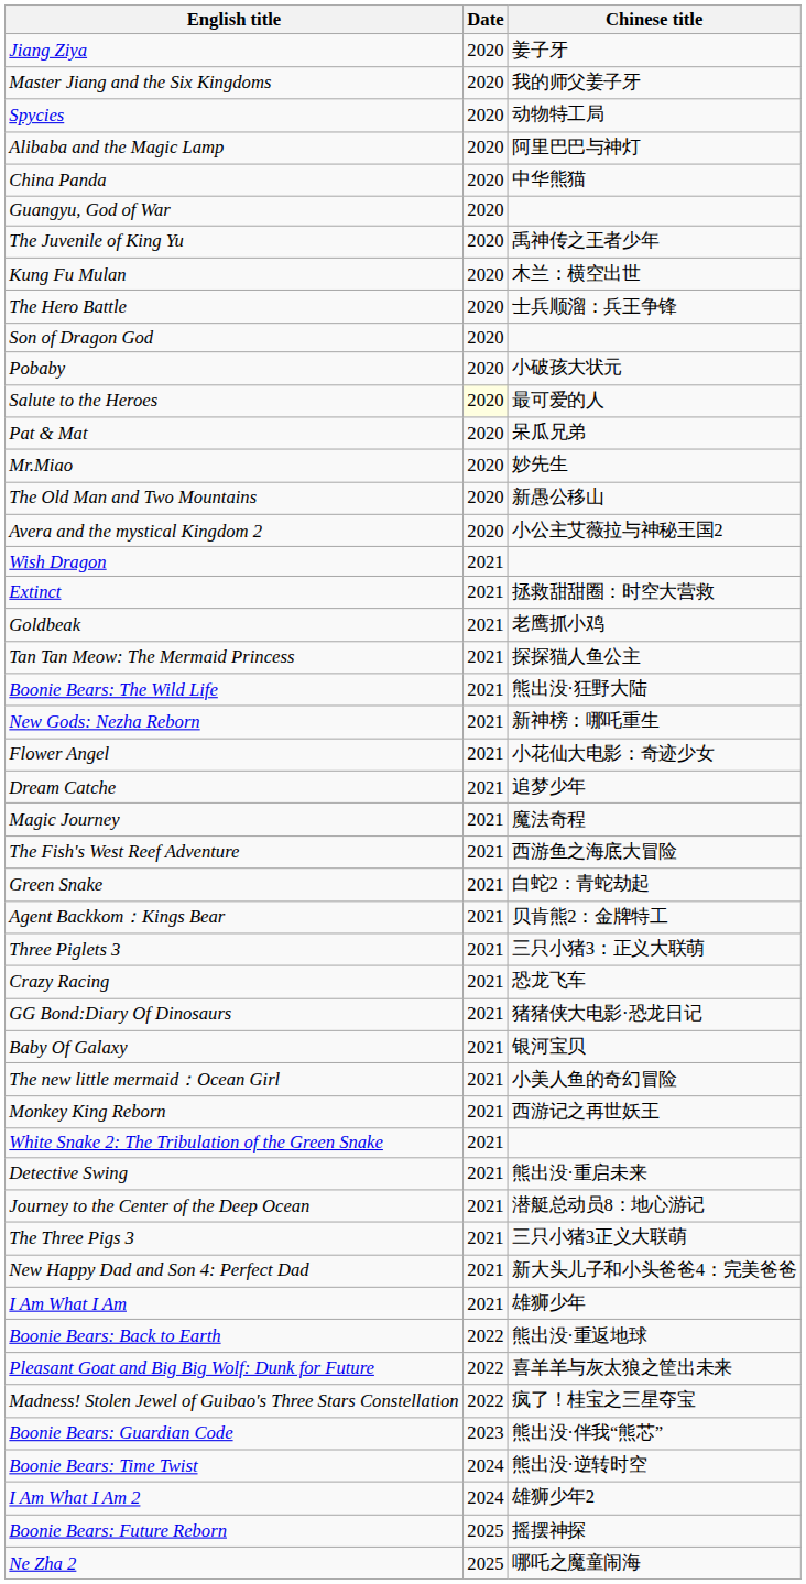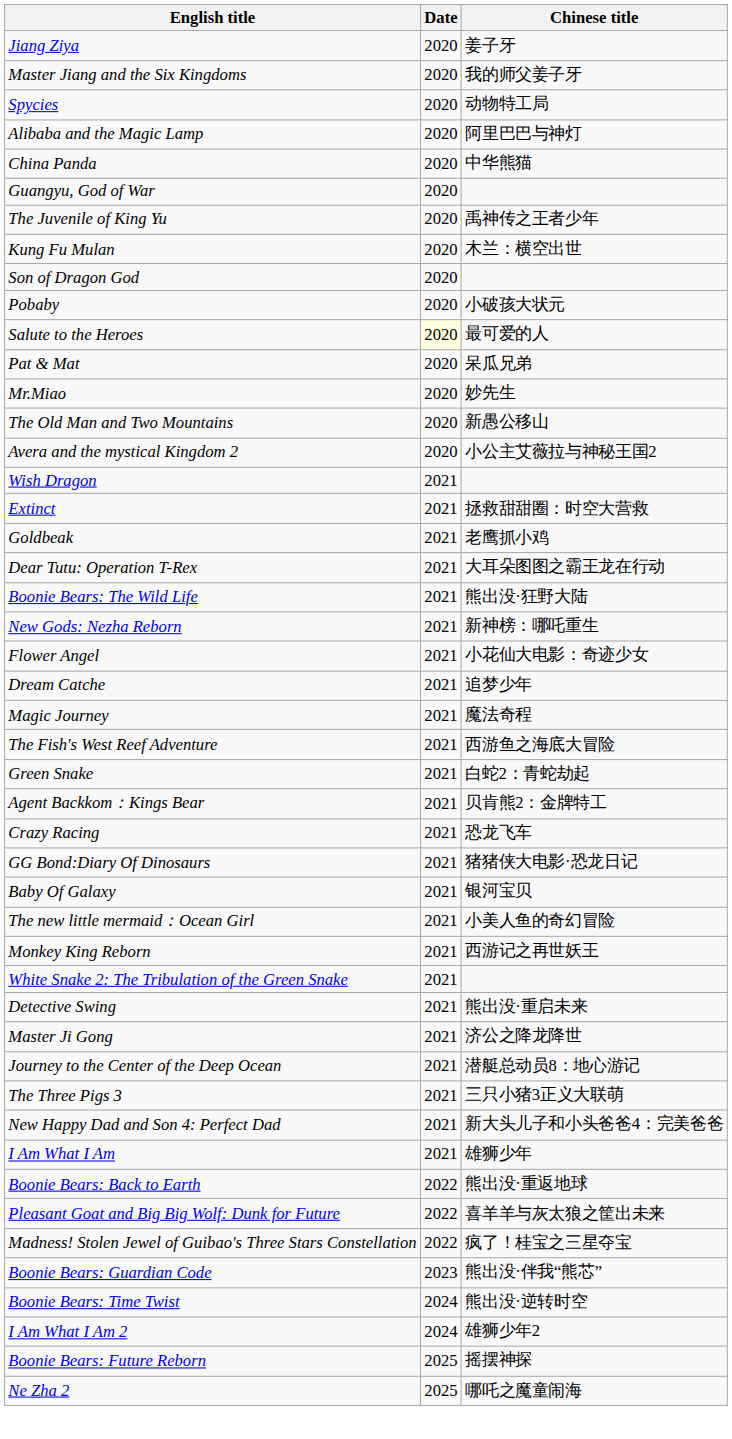- row: The Hero Battle | 2020 | 士兵顺溜：兵王争锋
+ row: Dear Tutu: Operation T-Rex | 2021 | 大耳朵图图之霸王龙在行动
- row: Tan Tan Meow: The Mermaid Princess | 2021 | 探探猫人鱼公主
- row: Three Piglets 3 | 2021 | 三只小猪3：正义大联萌
+ row: Master Ji Gong | 2021 | 济公之降龙降世
